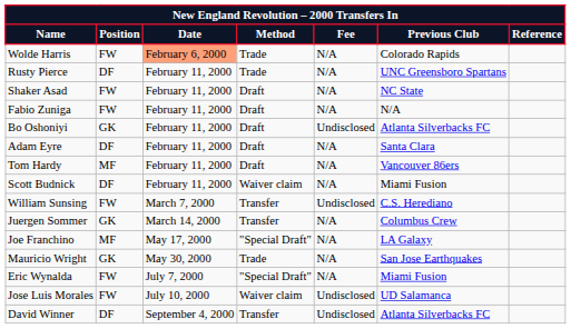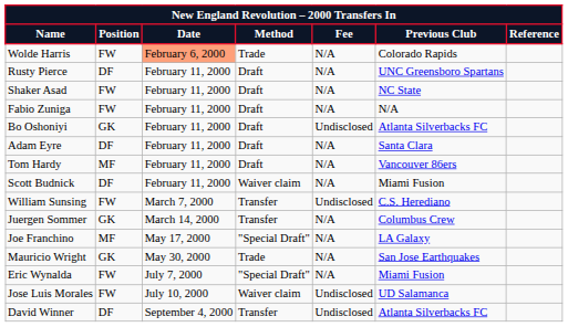Rusty Pierce | Method: Trade -> Draft
